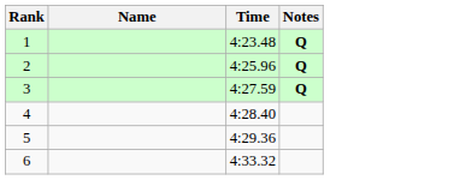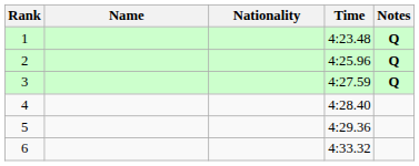+ column: Nationality
